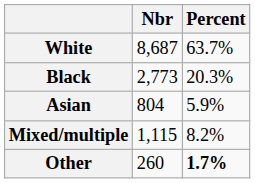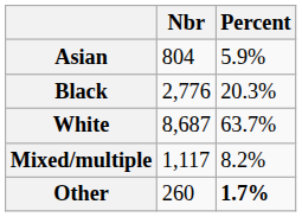rows swapped: White <-> Asian
Black | Nbr: 2,773 -> 2,776
Mixed/multiple | Nbr: 1,115 -> 1,117
